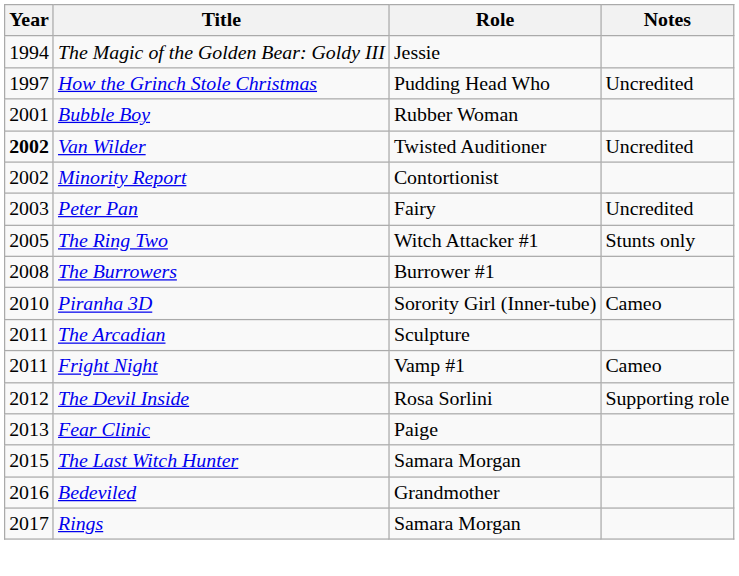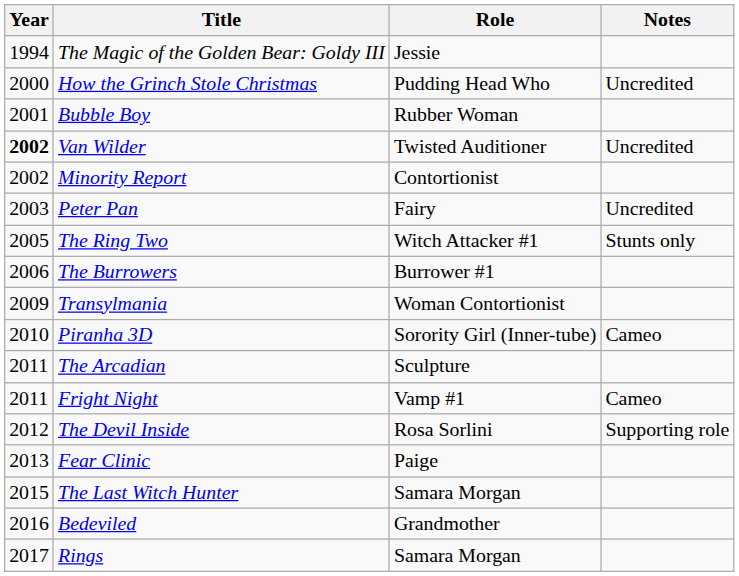How the Grinch Stole Christmas | Year: 1997 -> 2000
The Burrowers | Year: 2008 -> 2006
+ row: 2009 | Transylmania | Woman Contortionist
